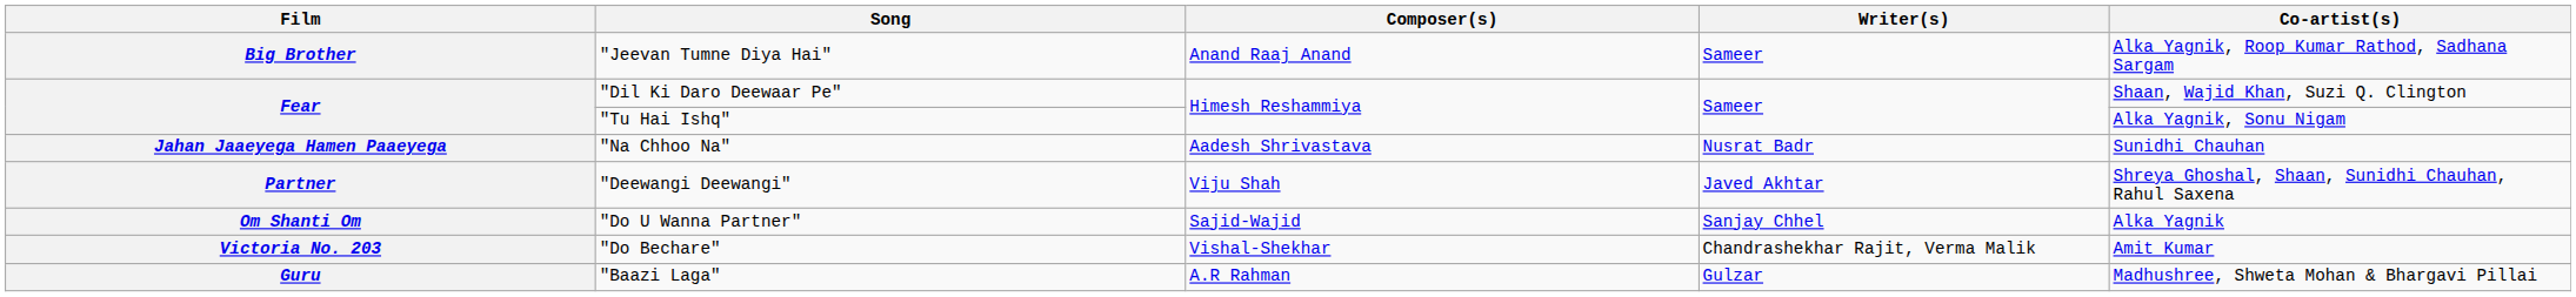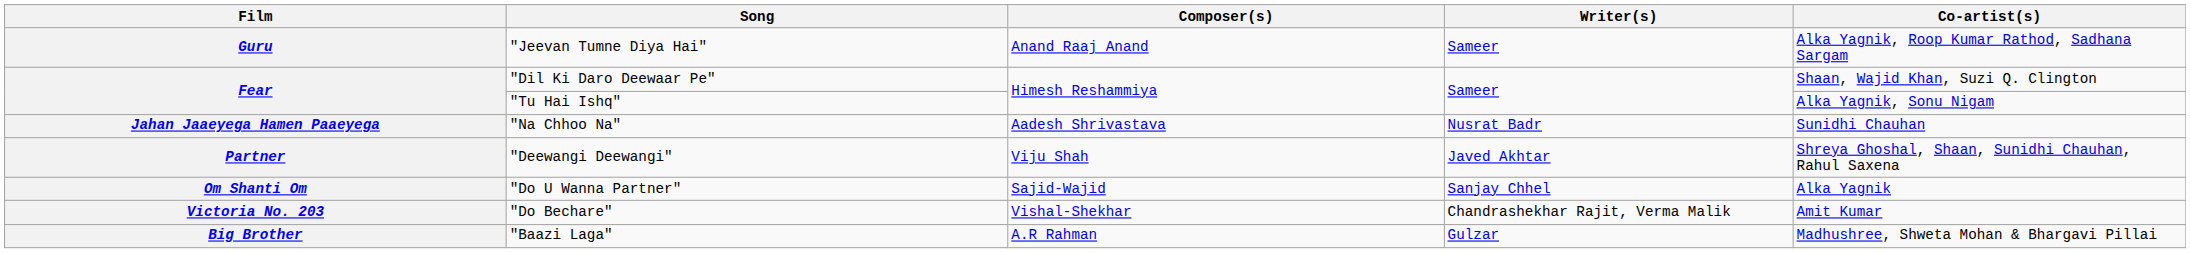"Jeevan Tumne Diya Hai" | Film: Big Brother -> Guru
"Baazi Laga" | Film: Guru -> Big Brother
